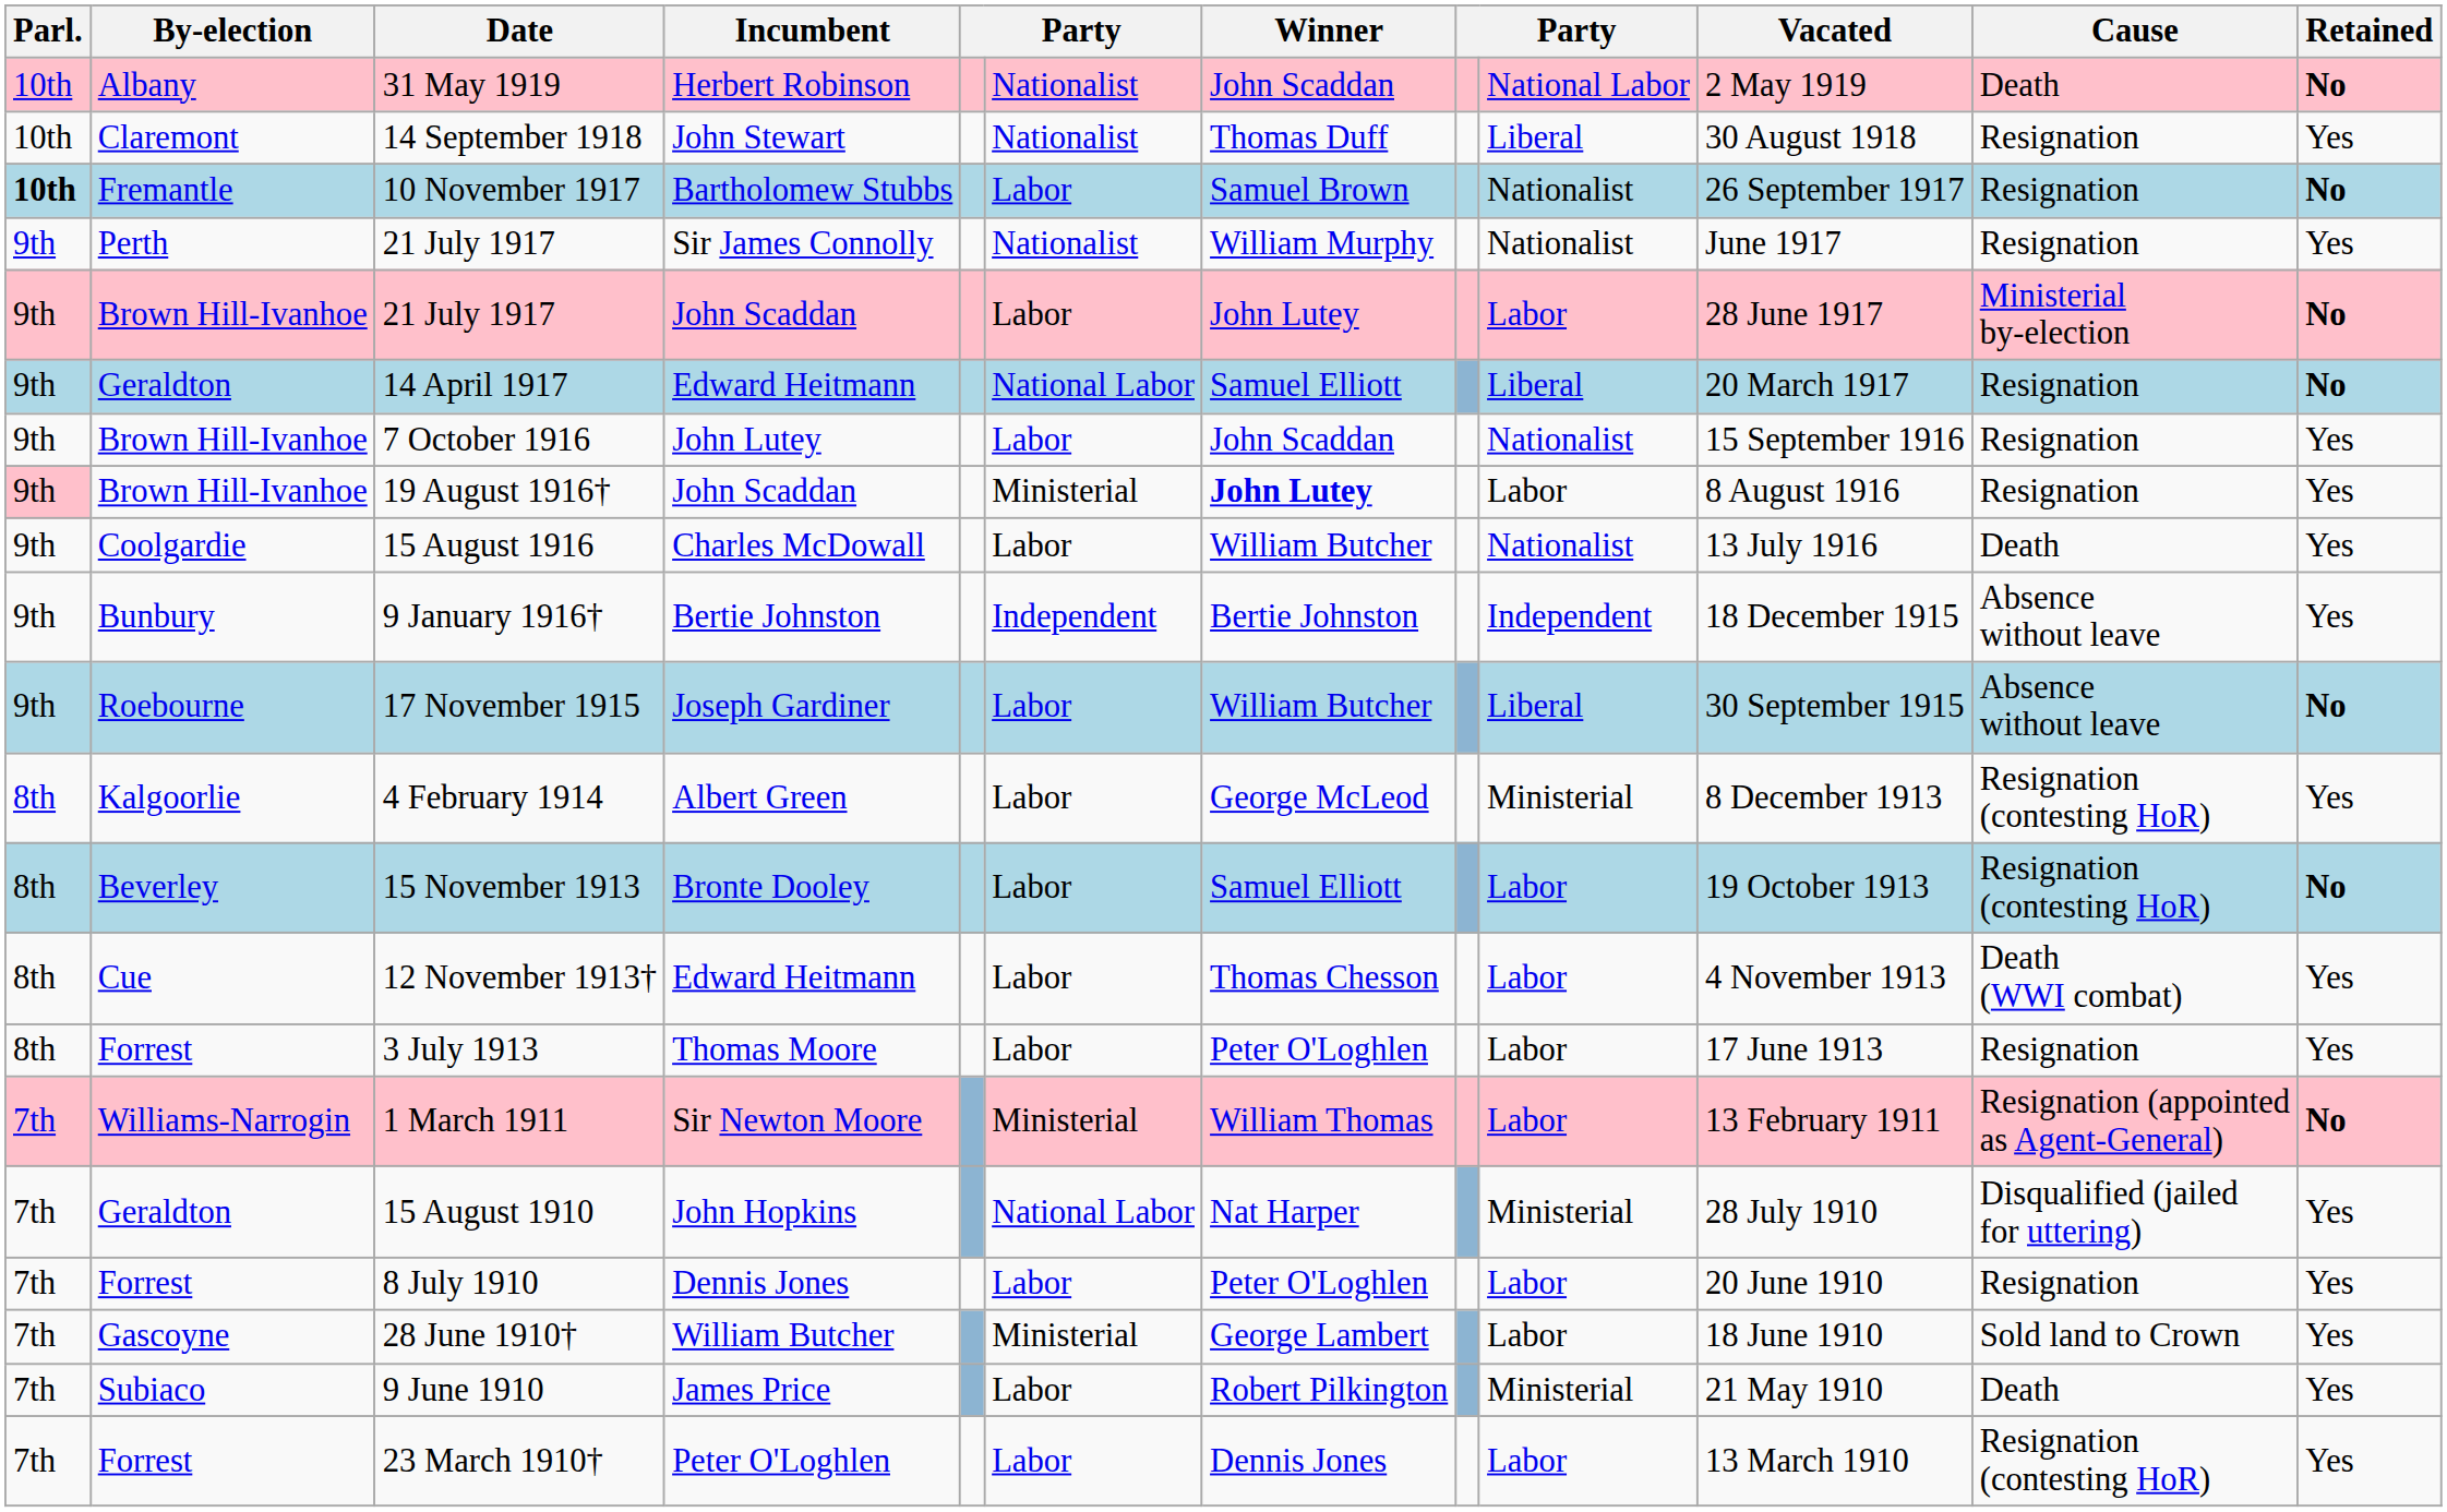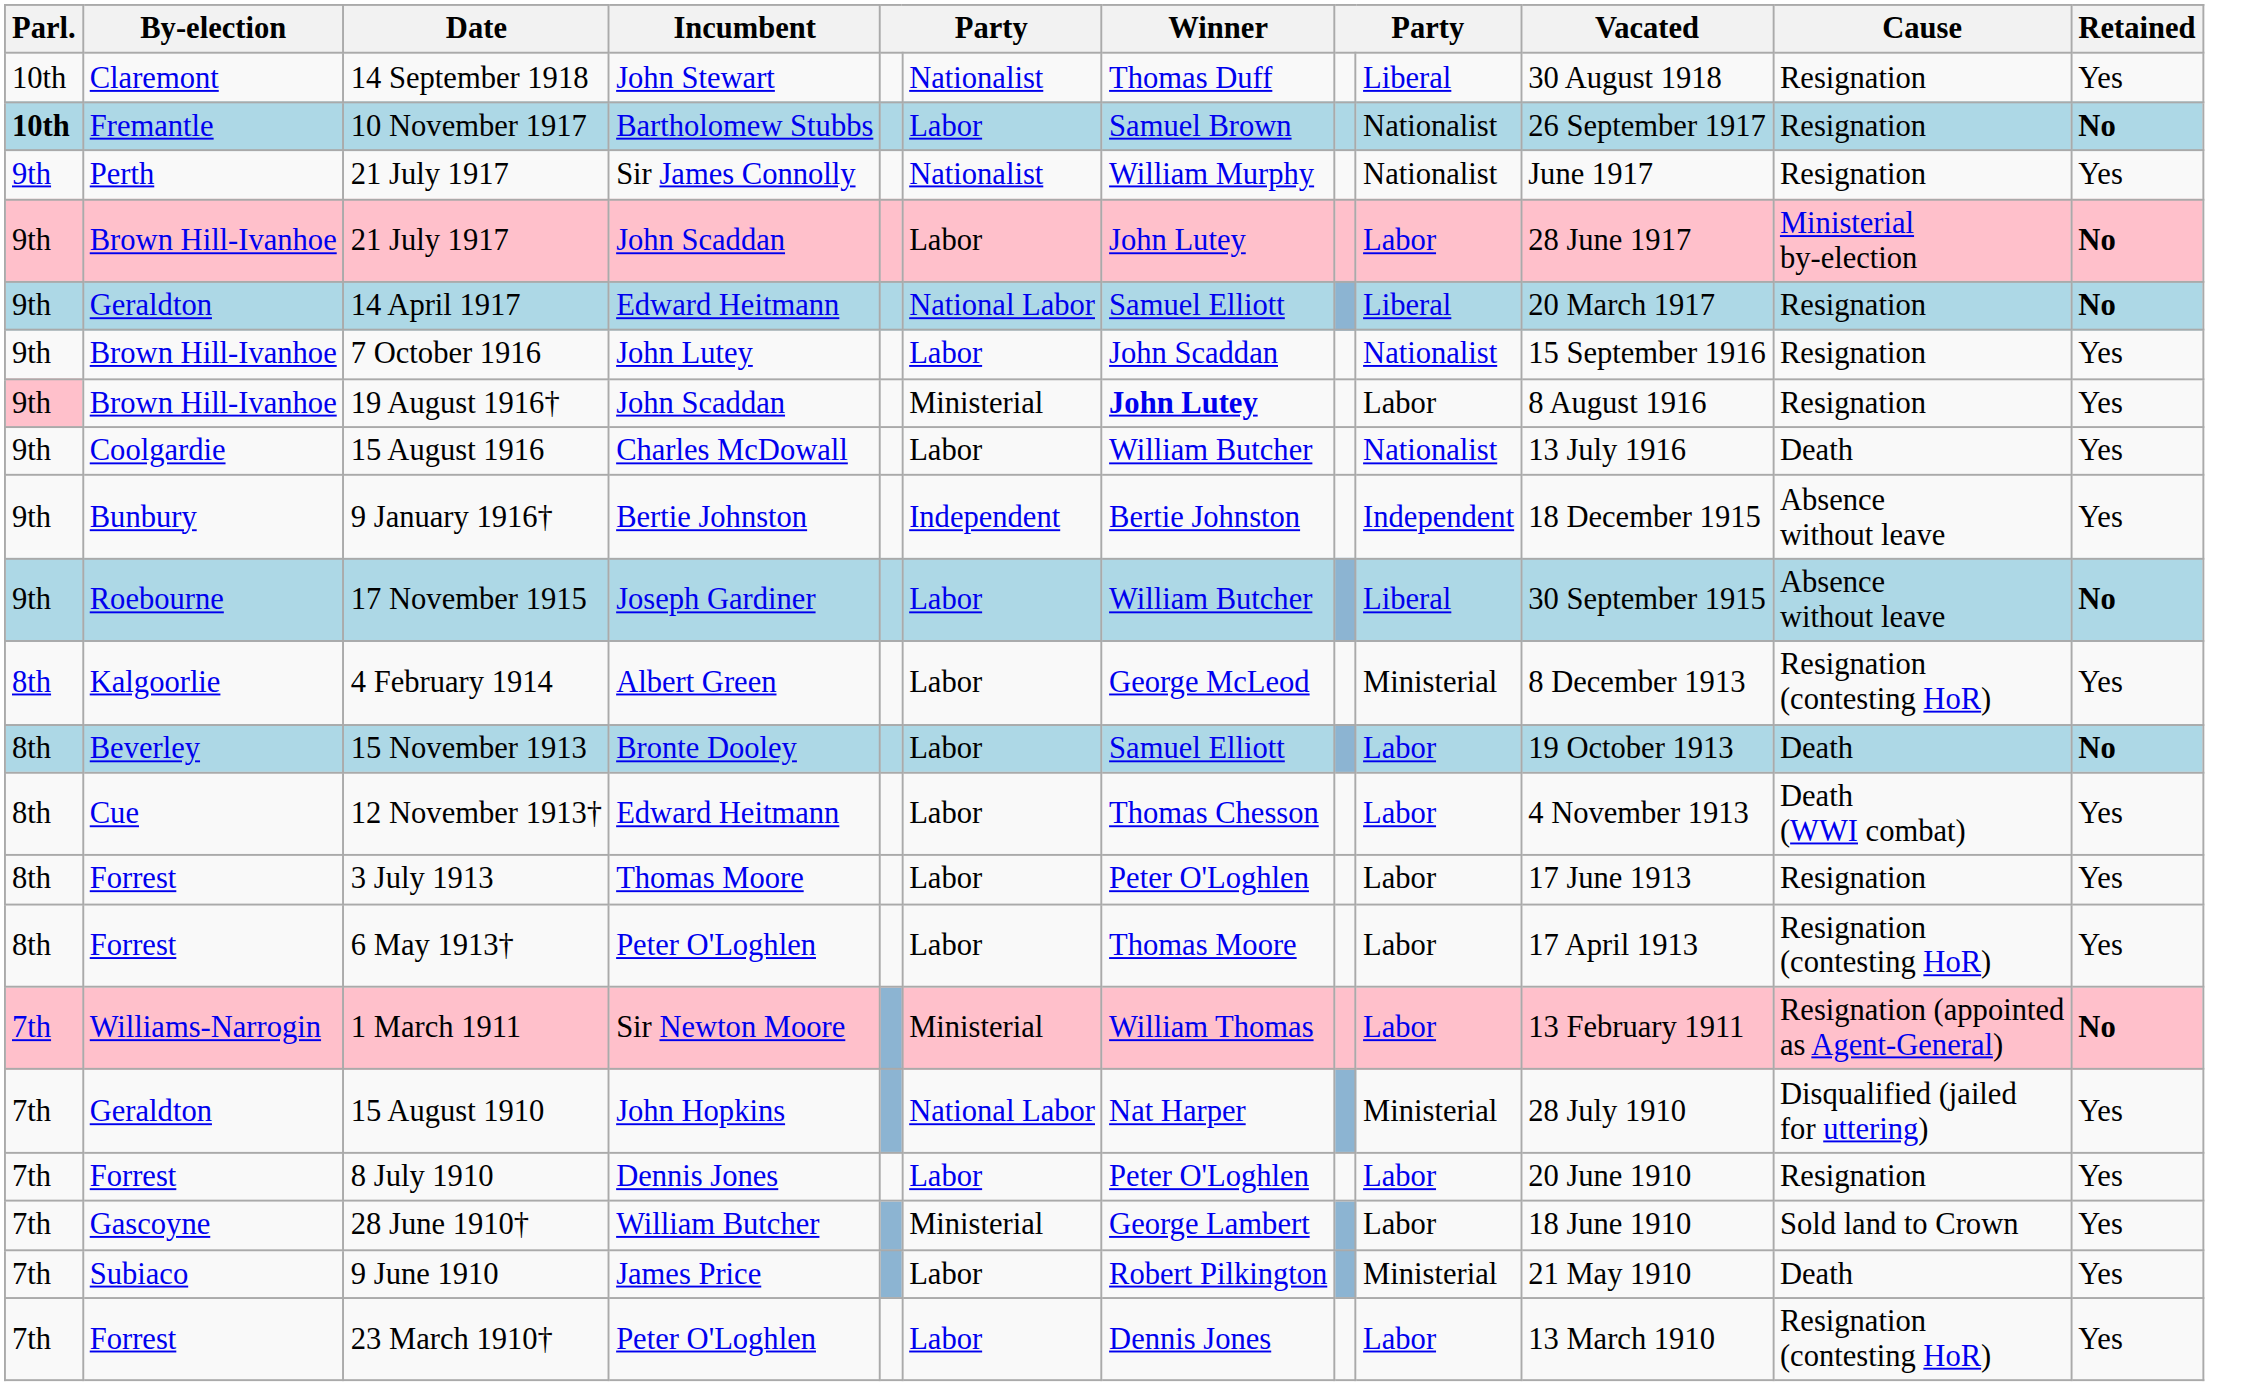- row: 10th | Albany | 31 May 1919 | Herbert Robinson | Nationalist | John Scaddan | National Labor | 2 May 1919 | Death | No
15 November 1913 | Cause: Resignation (contesting HoR) -> Death
+ row: 8th | Forrest | 6 May 1913† | Peter O'Loghlen | Labor | Thomas Moore | Labor | 17 April 1913 | Resignation (contesting HoR) | Yes
